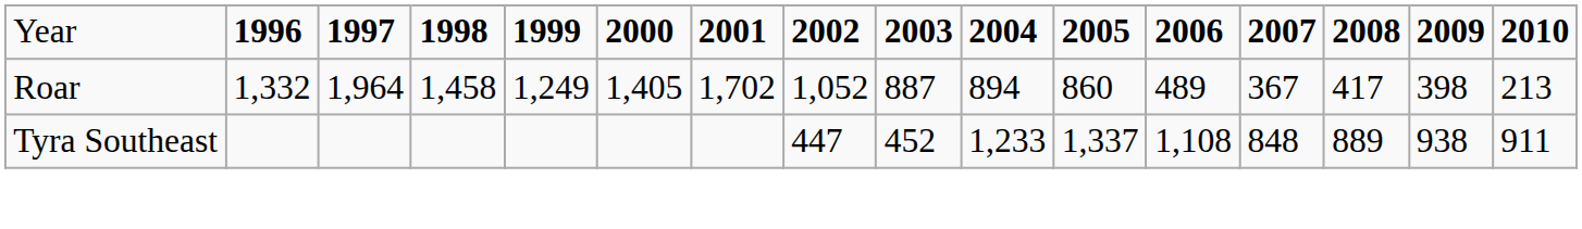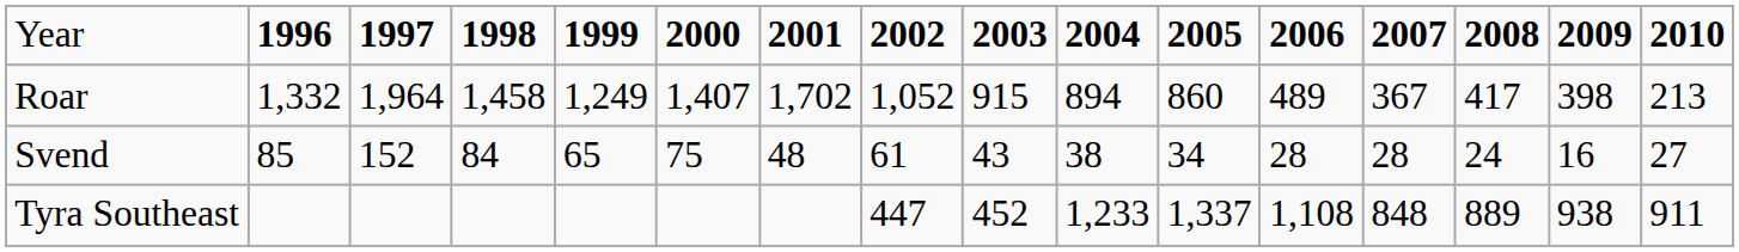Roar | column 6: 1,405 -> 1,407
Roar | column 9: 887 -> 915
+ row: Svend | 85 | 152 | 84 | 65 | 75 | 48 | 61 | 43 | 38 | 34 | 28 | 28 | 24 | 16 | 27
